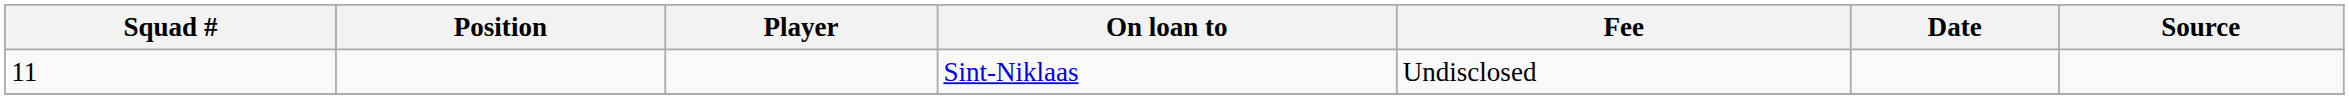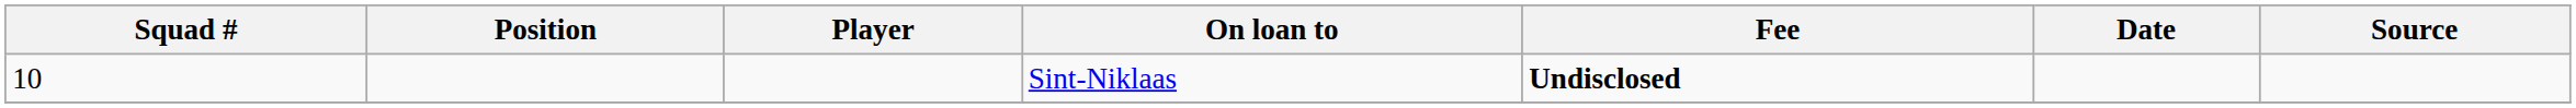Sint-Niklaas | Squad #: 11 -> 10
Sint-Niklaas | Fee: normal -> bold
